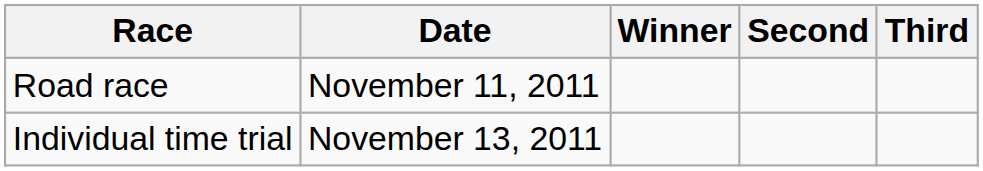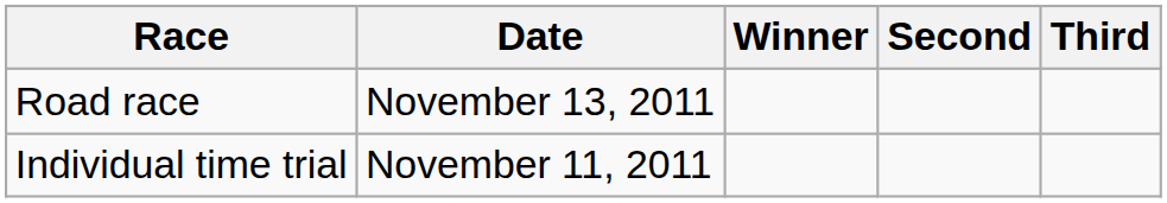Road race | Date: November 11, 2011 -> November 13, 2011
Individual time trial | Date: November 13, 2011 -> November 11, 2011
